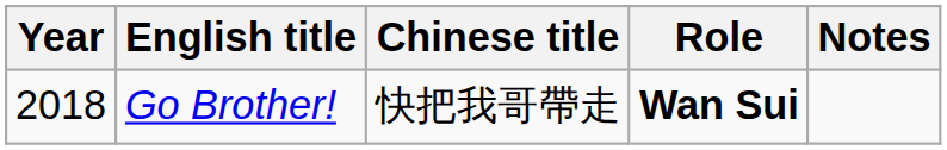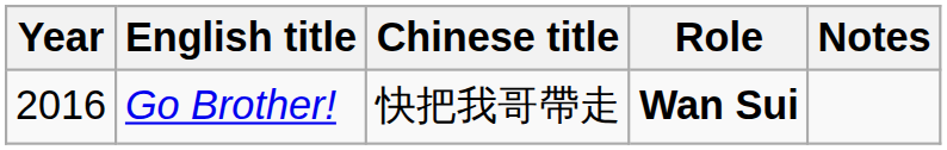Go Brother! | Year: 2018 -> 2016
